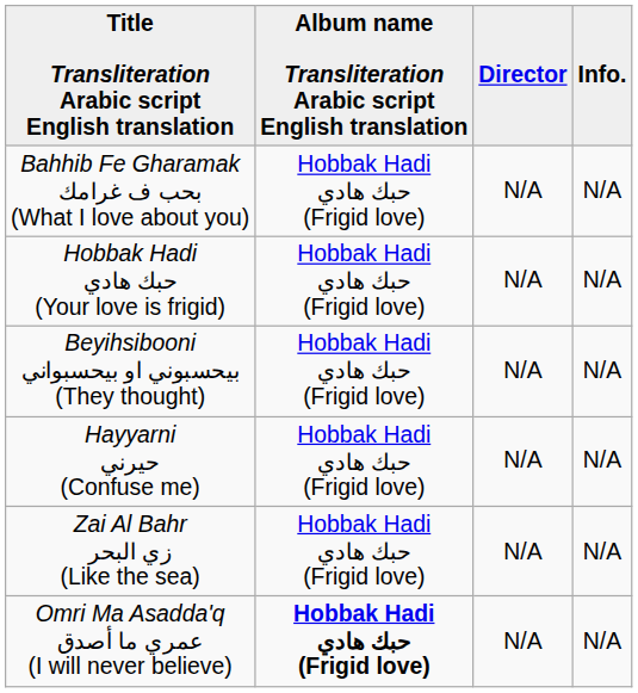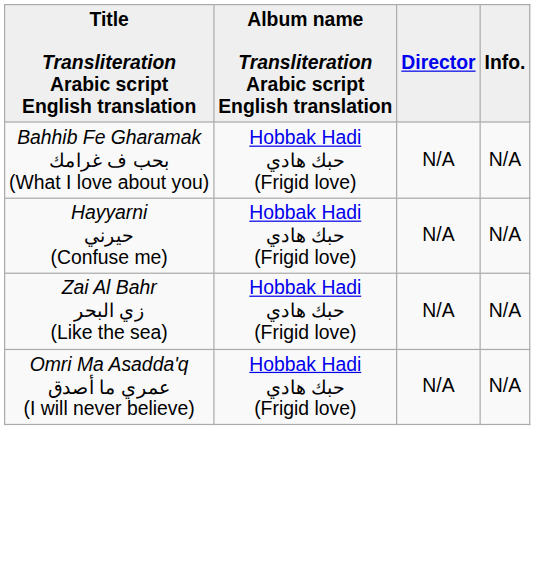- row: Hobbak Hadi حبك هادي (Your love is frigid) | Hobbak Hadi حبك هادي (Frigid love) | N/A | N/A
- row: Beyihsibooni بيحسبوني او بيحسبواني (They thought) | Hobbak Hadi حبك هادي (Frigid love) | N/A | N/A
Omri Ma Asadda'q عمري ما أصدق (I will never believe) | Album name Transliteration Arabic script English translation: bold -> normal
